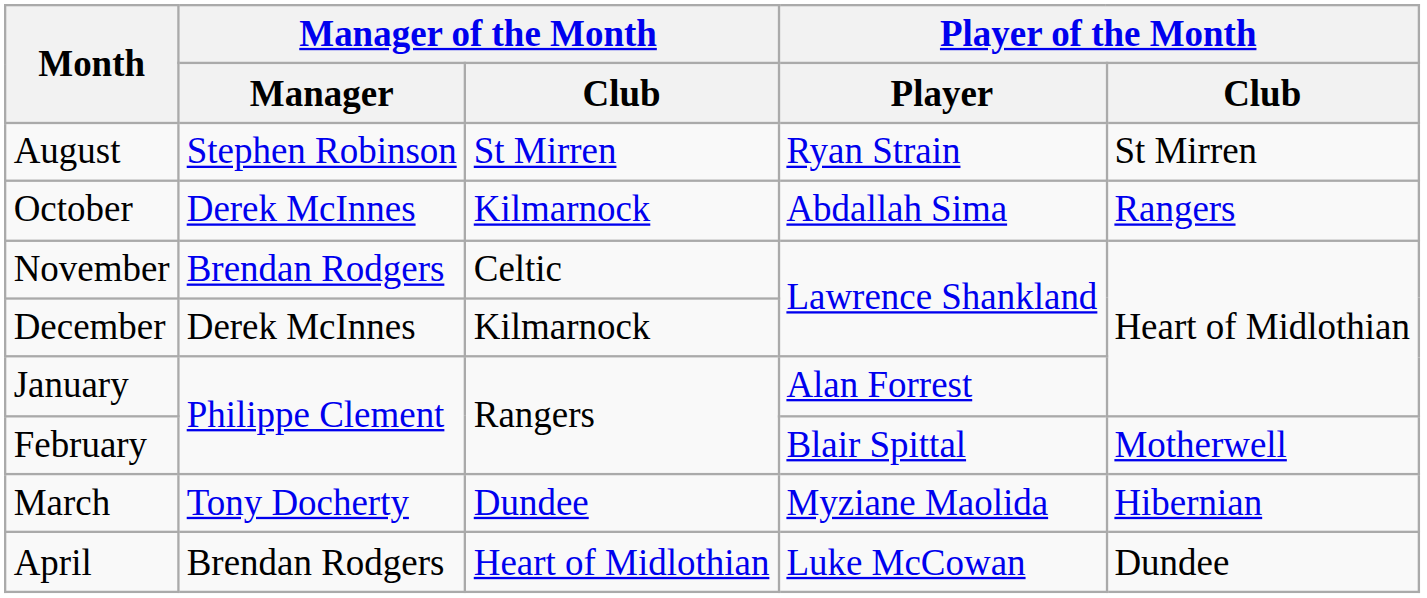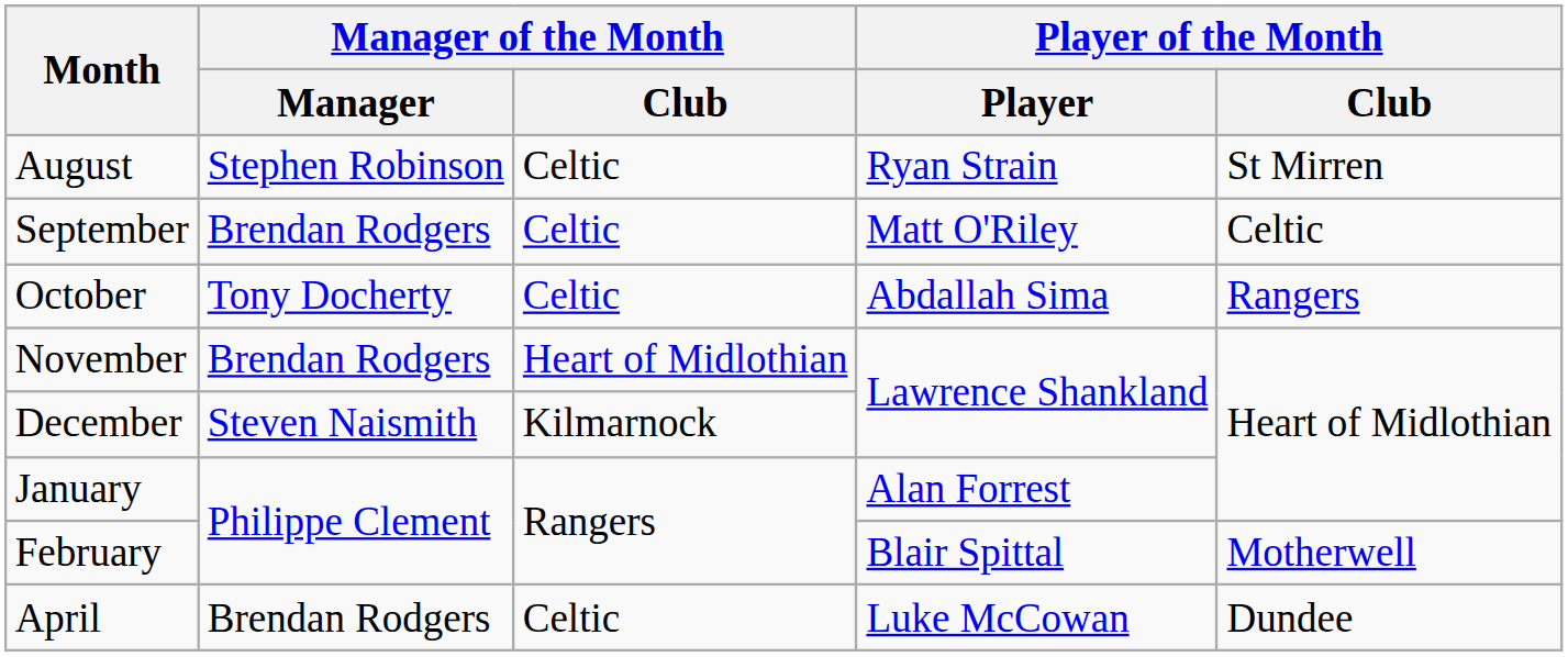August | Manager of the Month / Club: St Mirren -> Celtic
+ row: September | Brendan Rodgers | Celtic | Matt O'Riley | Celtic
October | Manager of the Month / Manager: Derek McInnes -> Tony Docherty
October | Manager of the Month / Club: Kilmarnock -> Celtic
November | Manager of the Month / Club: Celtic -> Heart of Midlothian
December | Manager of the Month / Manager: Derek McInnes -> Steven Naismith
- row: March | Tony Docherty | Dundee | Myziane Maolida | Hibernian
April | Manager of the Month / Club: Heart of Midlothian -> Celtic
